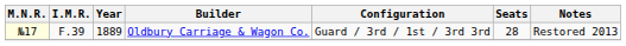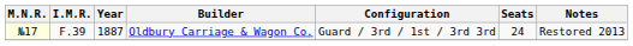Oldbury Carriage & Wagon Co. | Year: 1889 -> 1887
Oldbury Carriage & Wagon Co. | Seats: 28 -> 24
